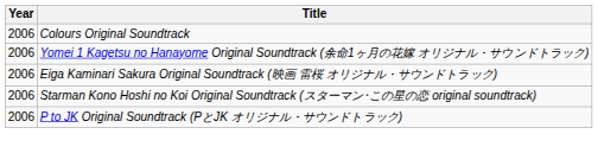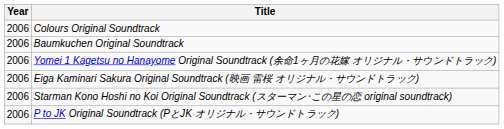+ row: 2006 | Baumkuchen Original Soundtrack
